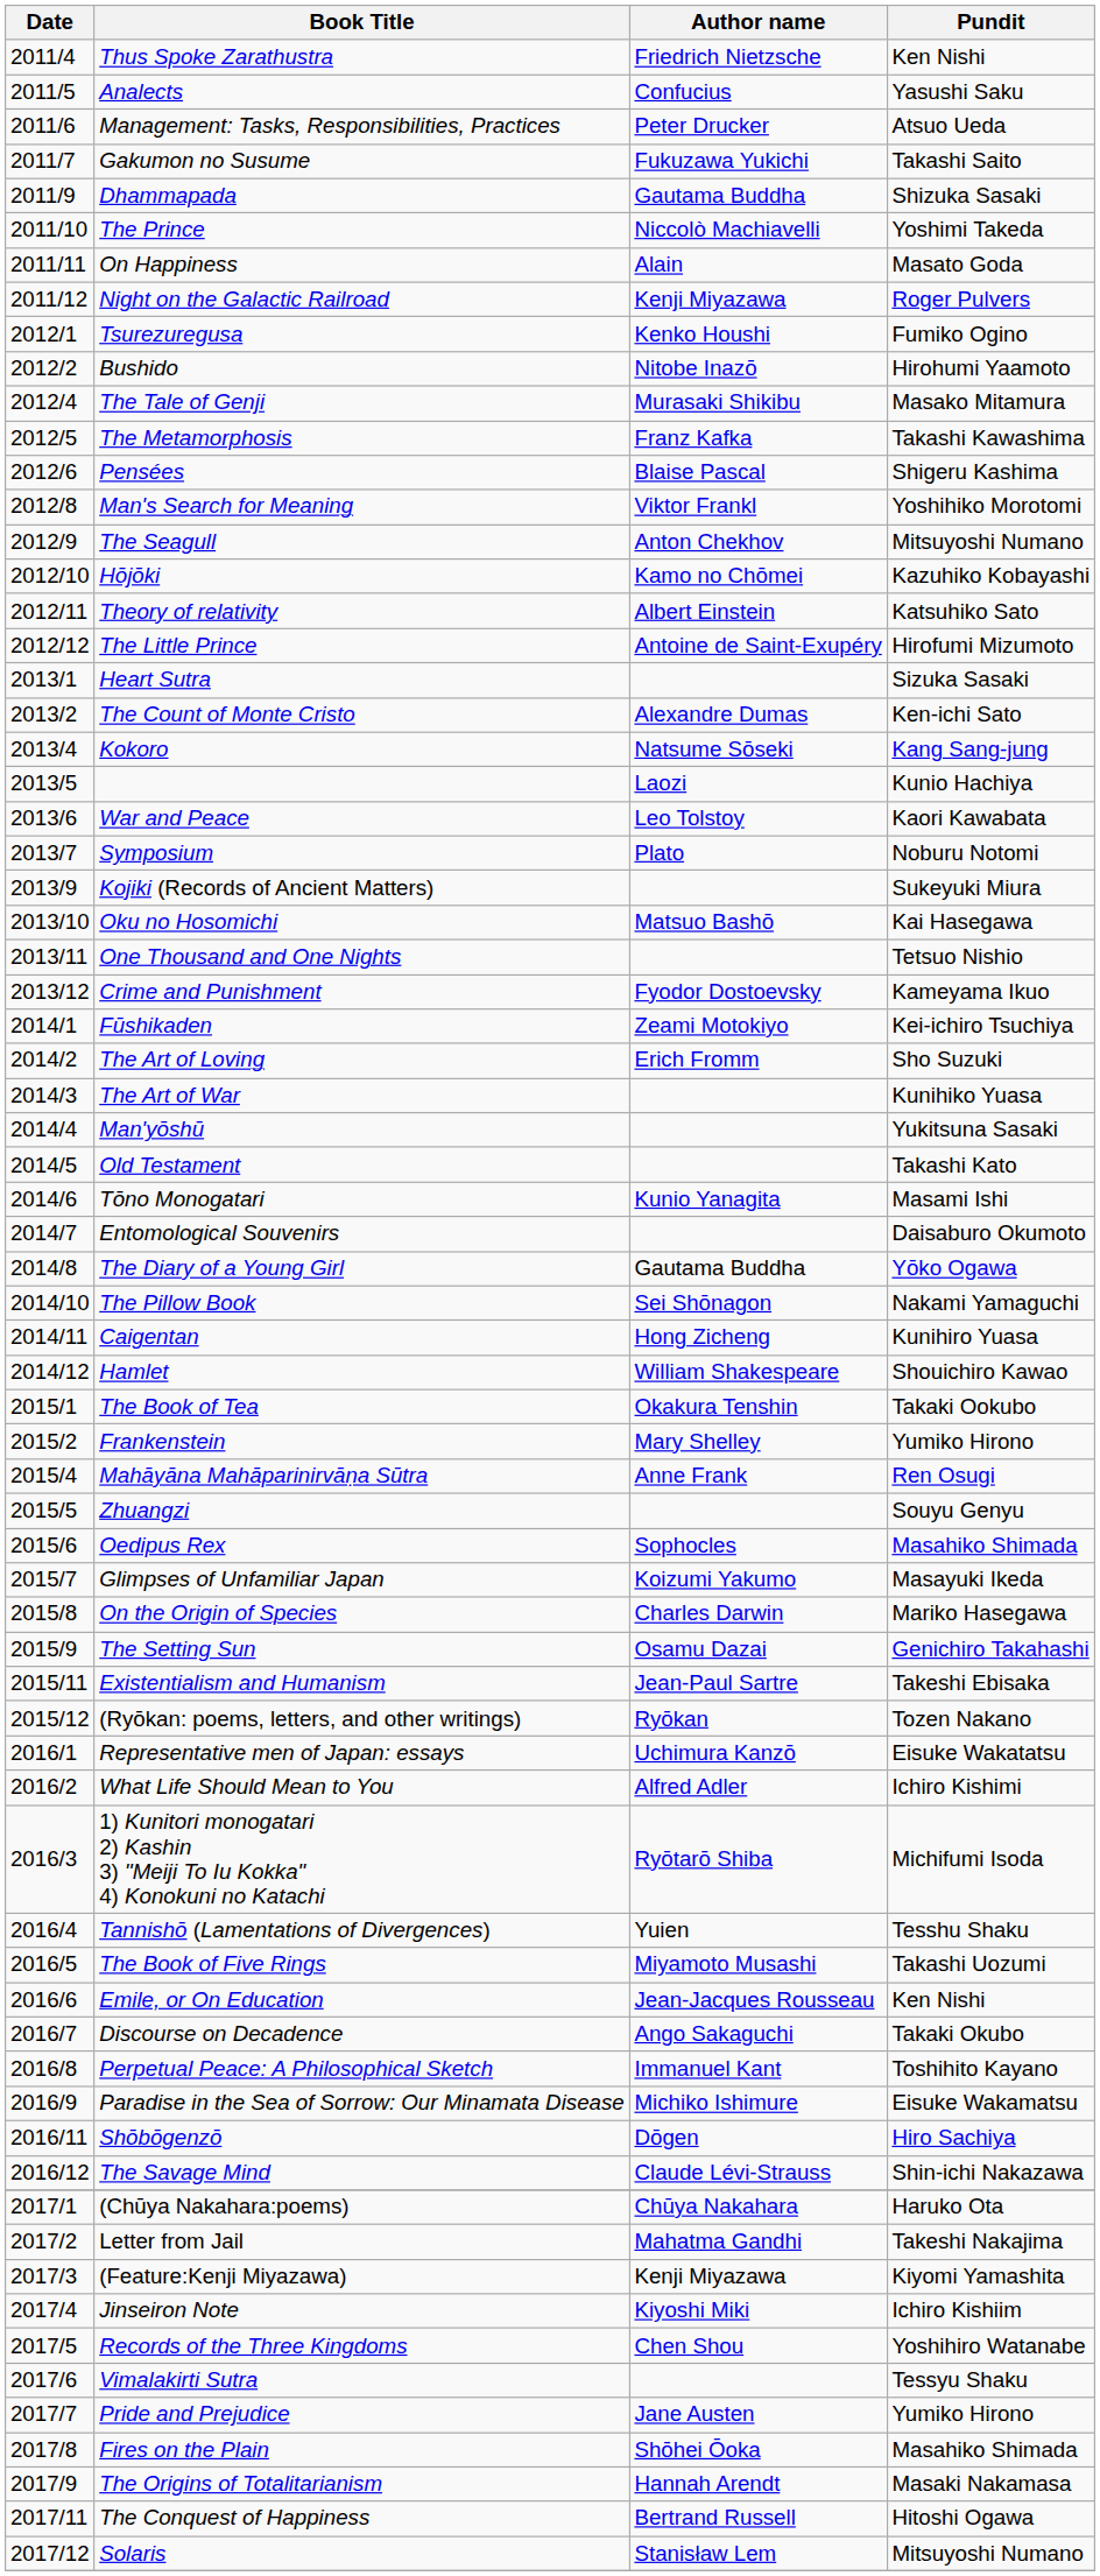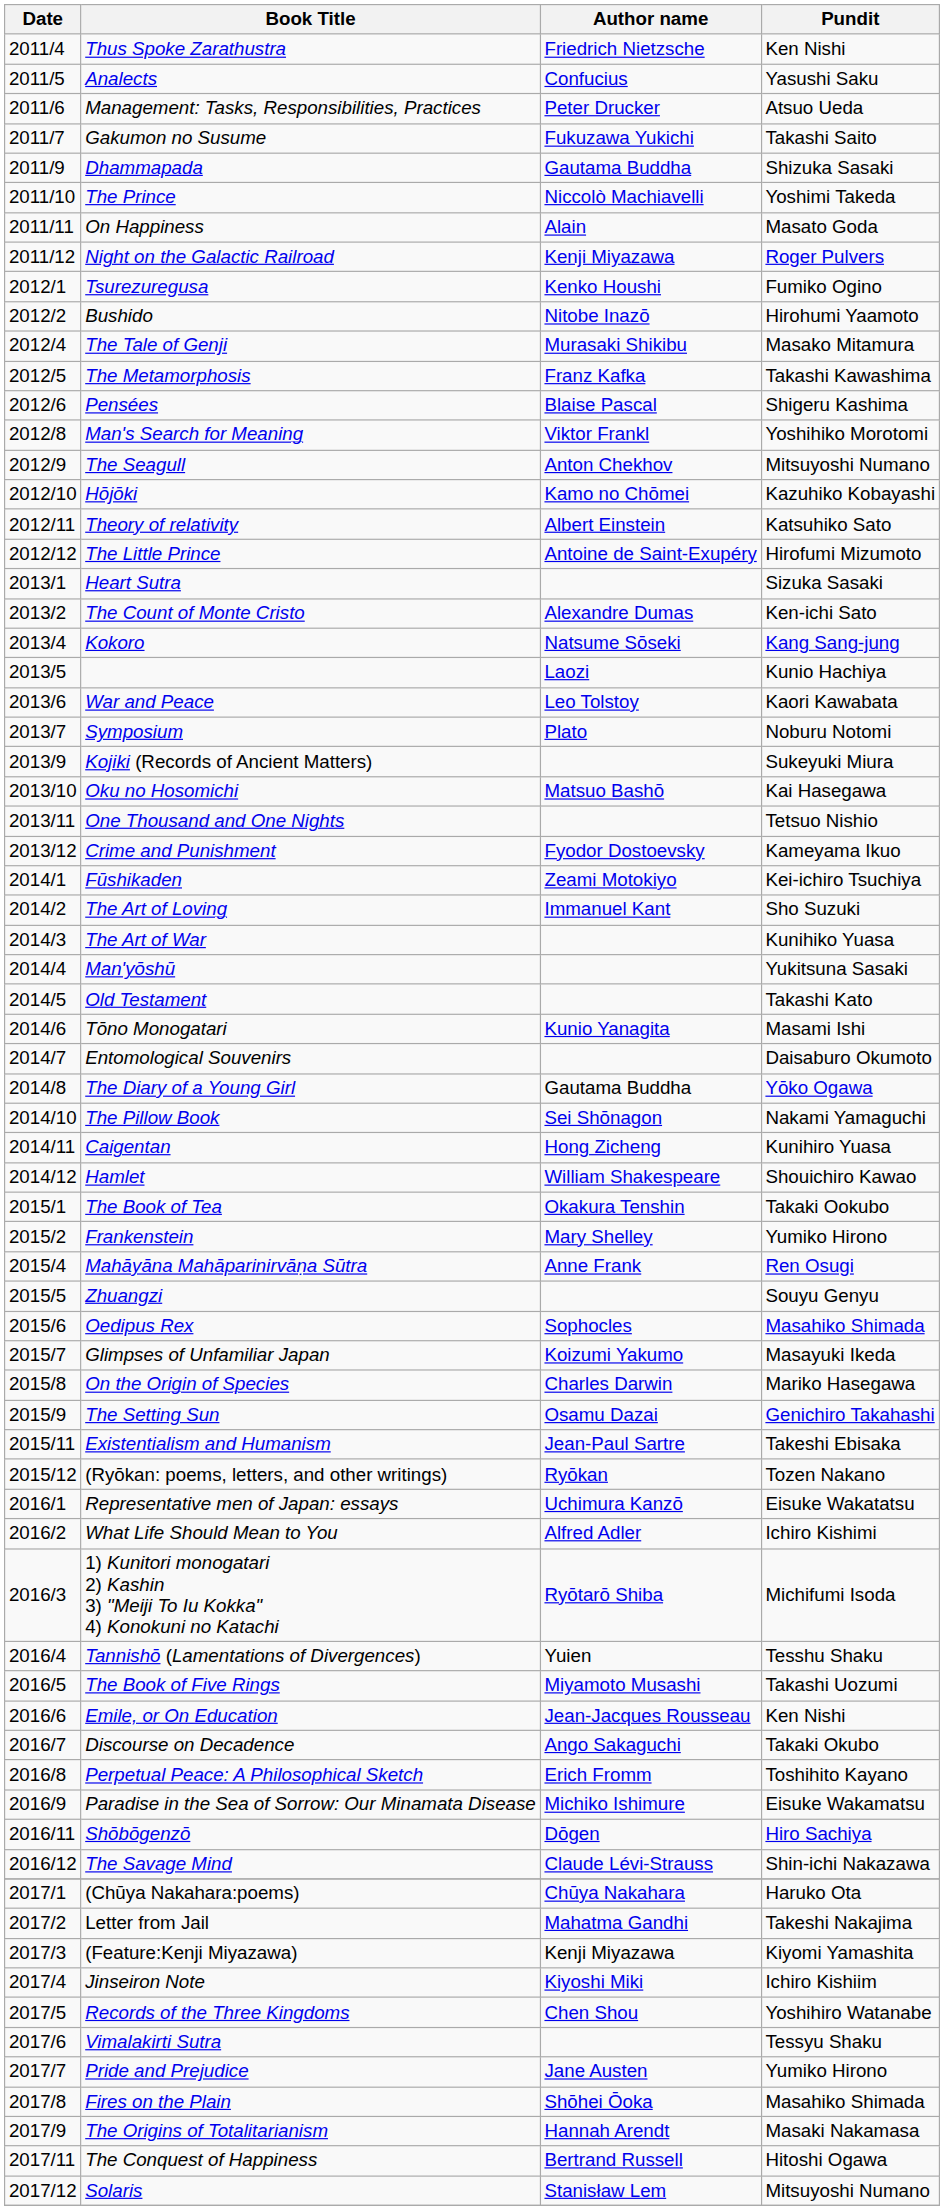The Art of Loving | Author name: Erich Fromm -> Immanuel Kant
Perpetual Peace: A Philosophical Sketch | Author name: Immanuel Kant -> Erich Fromm
